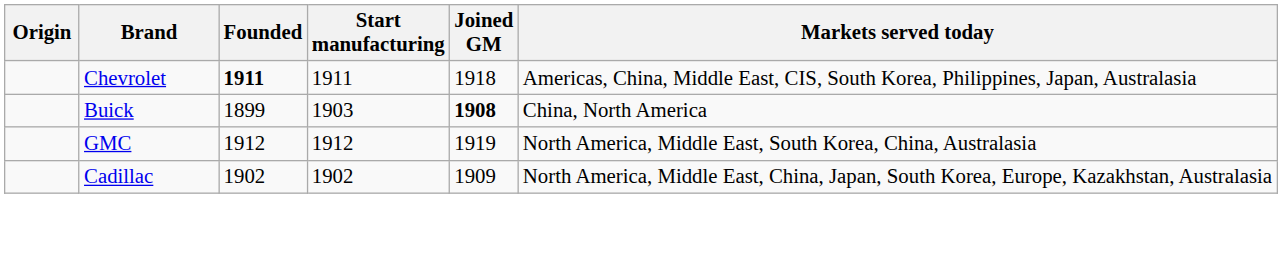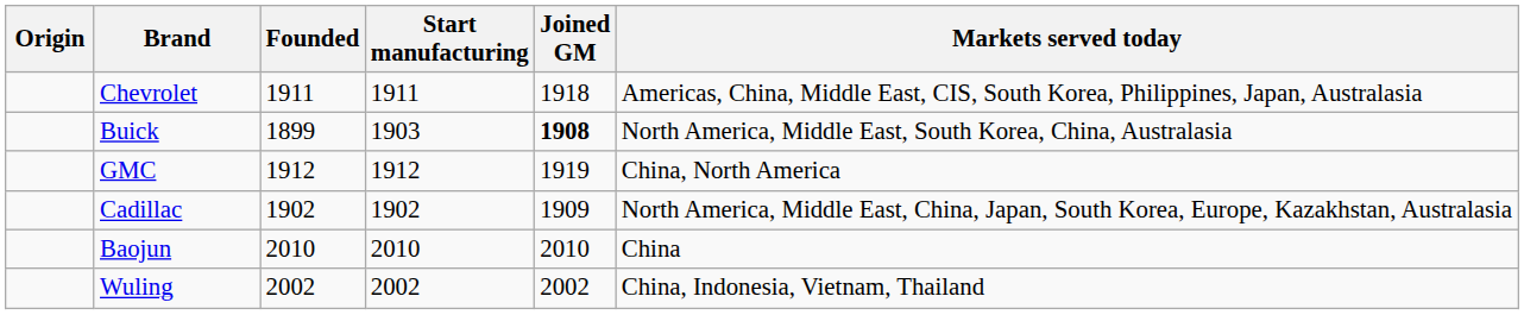Chevrolet | Founded: bold -> normal
Buick | Markets served today: China, North America -> North America, Middle East, South Korea, China, Australasia
GMC | Markets served today: North America, Middle East, South Korea, China, Australasia -> China, North America
+ row: Baojun | 2010 | 2010 | 2010 | China
+ row: Wuling | 2002 | 2002 | 2002 | China, Indonesia, Vietnam, Thailand
